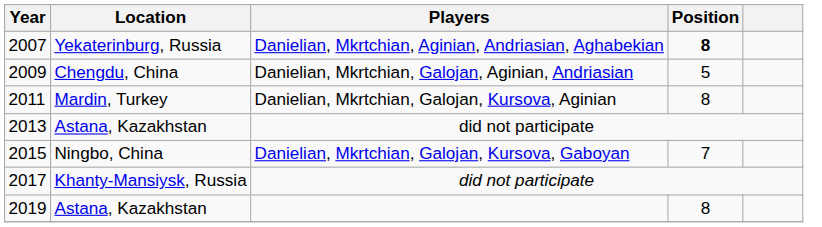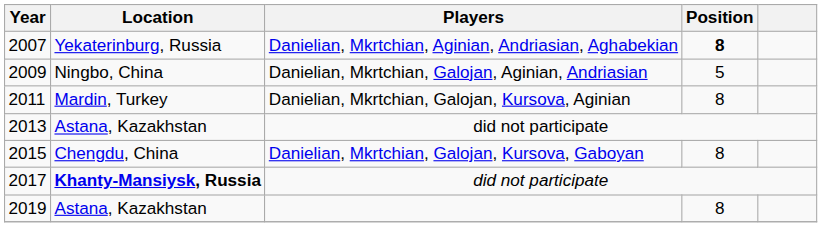2009 | Location: Chengdu, China -> Ningbo, China
2015 | Location: Ningbo, China -> Chengdu, China
2015 | Position: 7 -> 8
2017 | Location: normal -> bold
